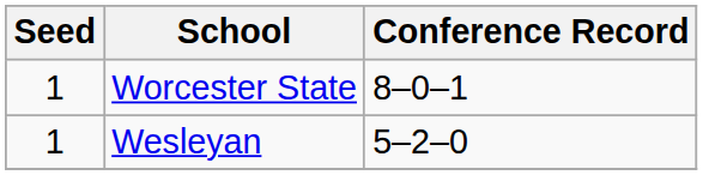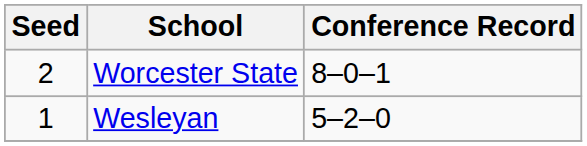Worcester State | Seed: 1 -> 2
